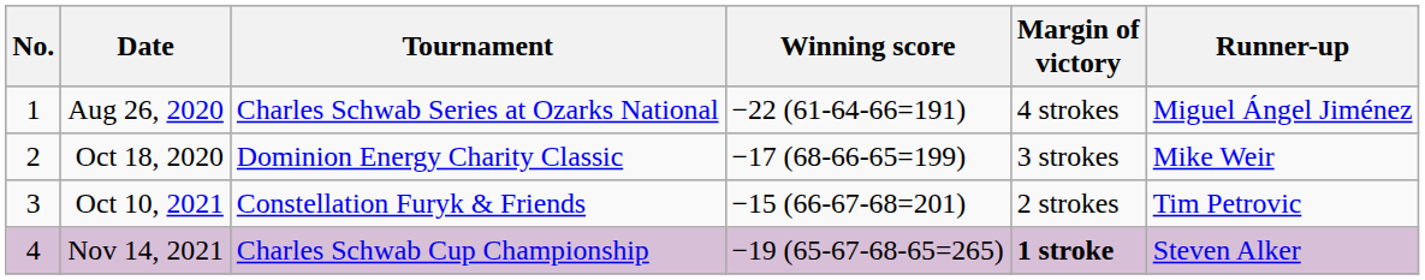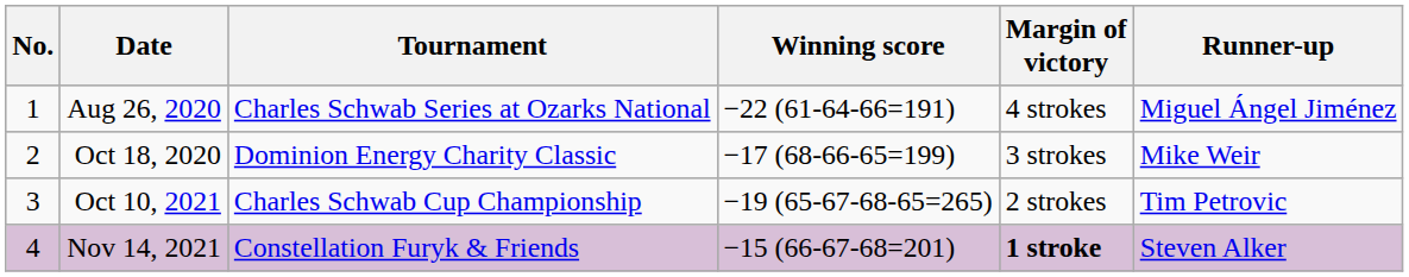Oct 10, 2021 | Tournament: Constellation Furyk & Friends -> Charles Schwab Cup Championship
Oct 10, 2021 | Winning score: −15 (66-67-68=201) -> −19 (65-67-68-65=265)
Nov 14, 2021 | Tournament: Charles Schwab Cup Championship -> Constellation Furyk & Friends
Nov 14, 2021 | Winning score: −19 (65-67-68-65=265) -> −15 (66-67-68=201)
